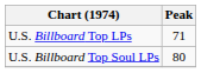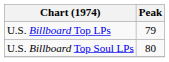U.S. Billboard Top LPs | Peak: 71 -> 79
